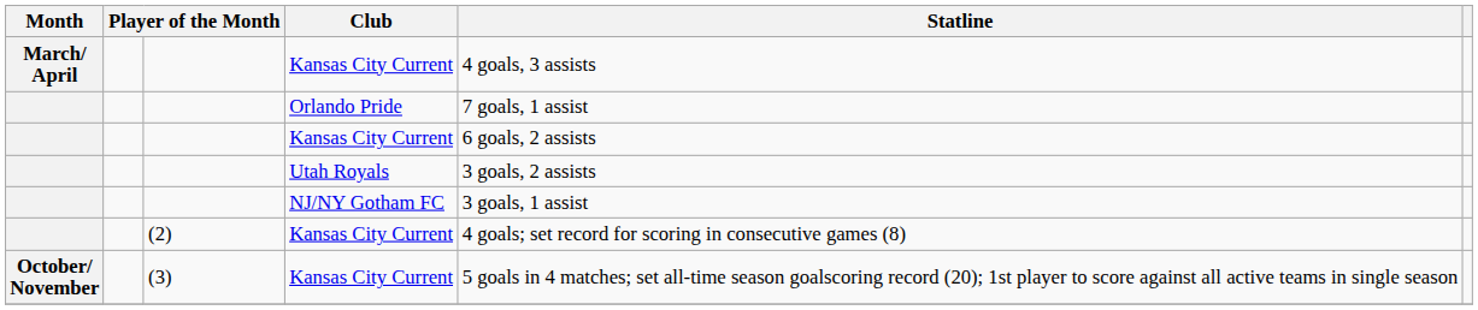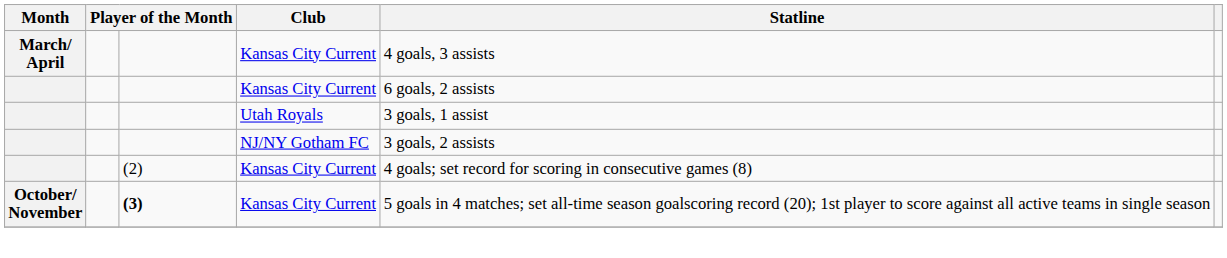- row: Orlando Pride | 7 goals, 1 assist
Utah Royals | Statline: 3 goals, 2 assists -> 3 goals, 1 assist
NJ/NY Gotham FC | Statline: 3 goals, 1 assist -> 3 goals, 2 assists
October/ November / Kansas City Current | column 3: normal -> bold
